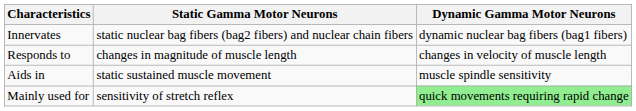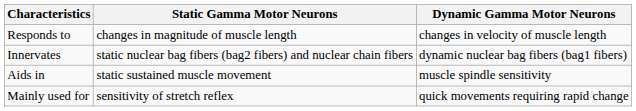rows swapped: Innervates <-> Responds to
Mainly used for | Dynamic Gamma Motor Neurons: lightgreen background -> no background
